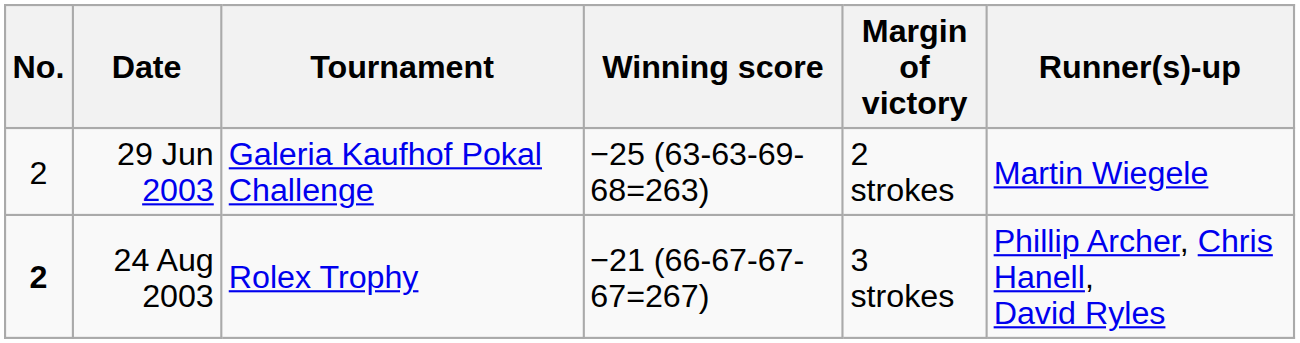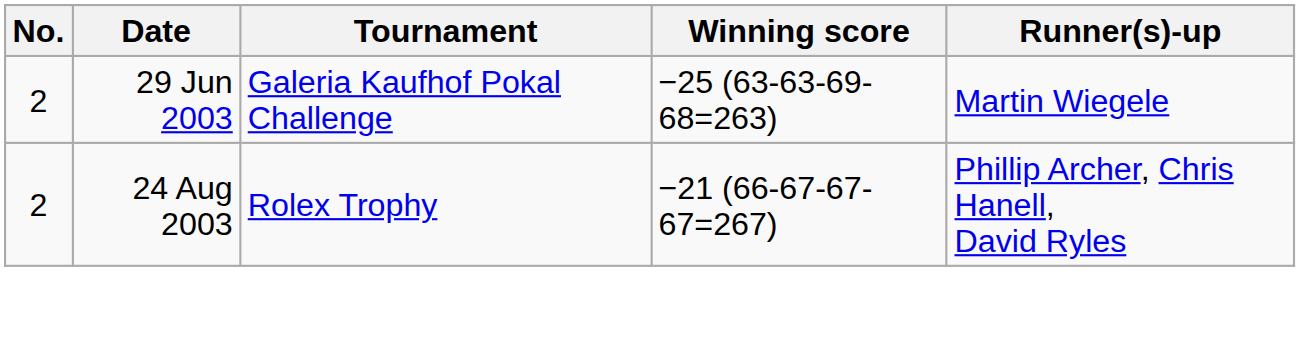- column: Margin of victory | 2 strokes | 3 strokes
24 Aug 2003 | No.: bold -> normal
